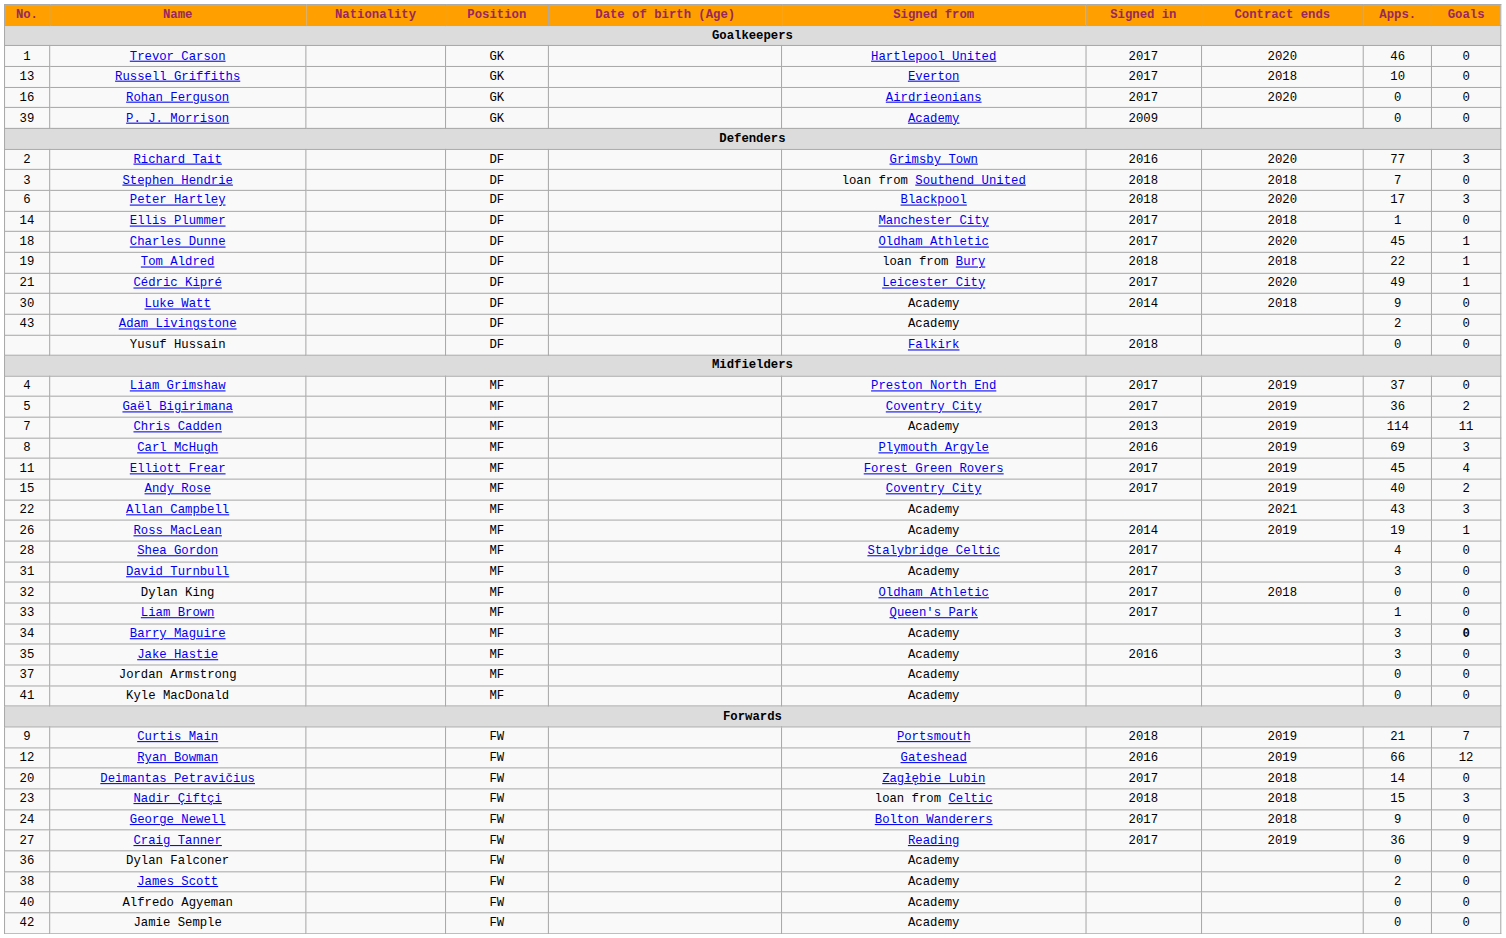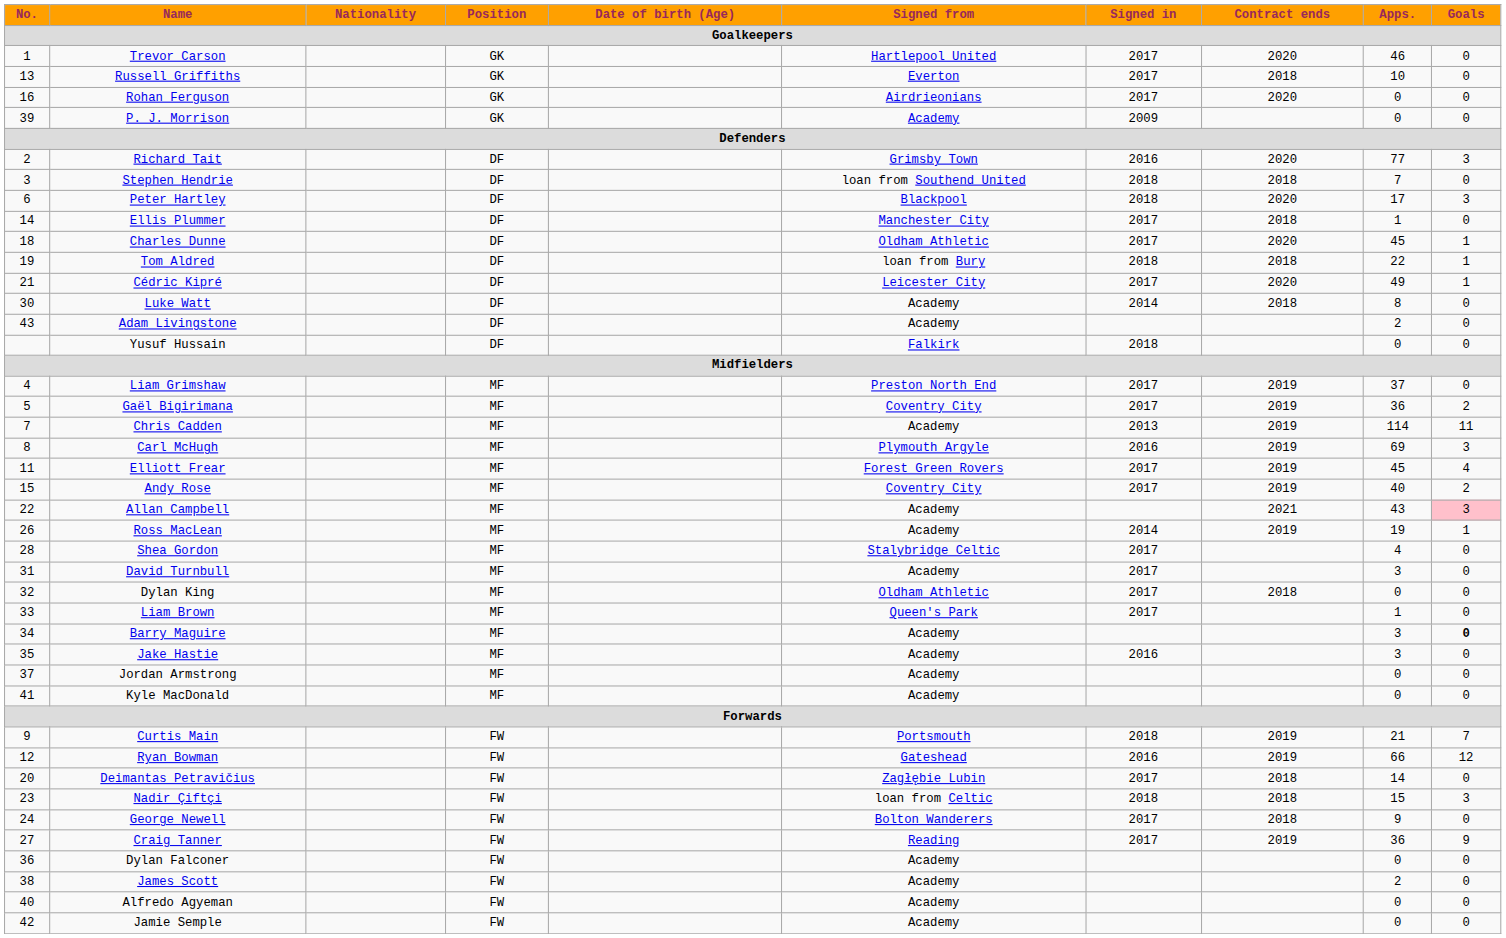Luke Watt | Apps.: 9 -> 8
Allan Campbell | Goals: no background -> pink background
